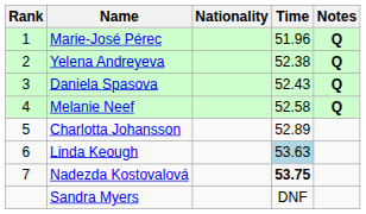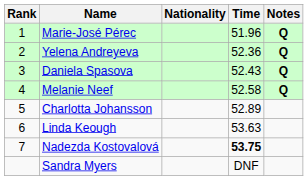Yelena Andreyeva | Time: 52.38 -> 52.36
Linda Keough | Time: lightblue background -> no background
